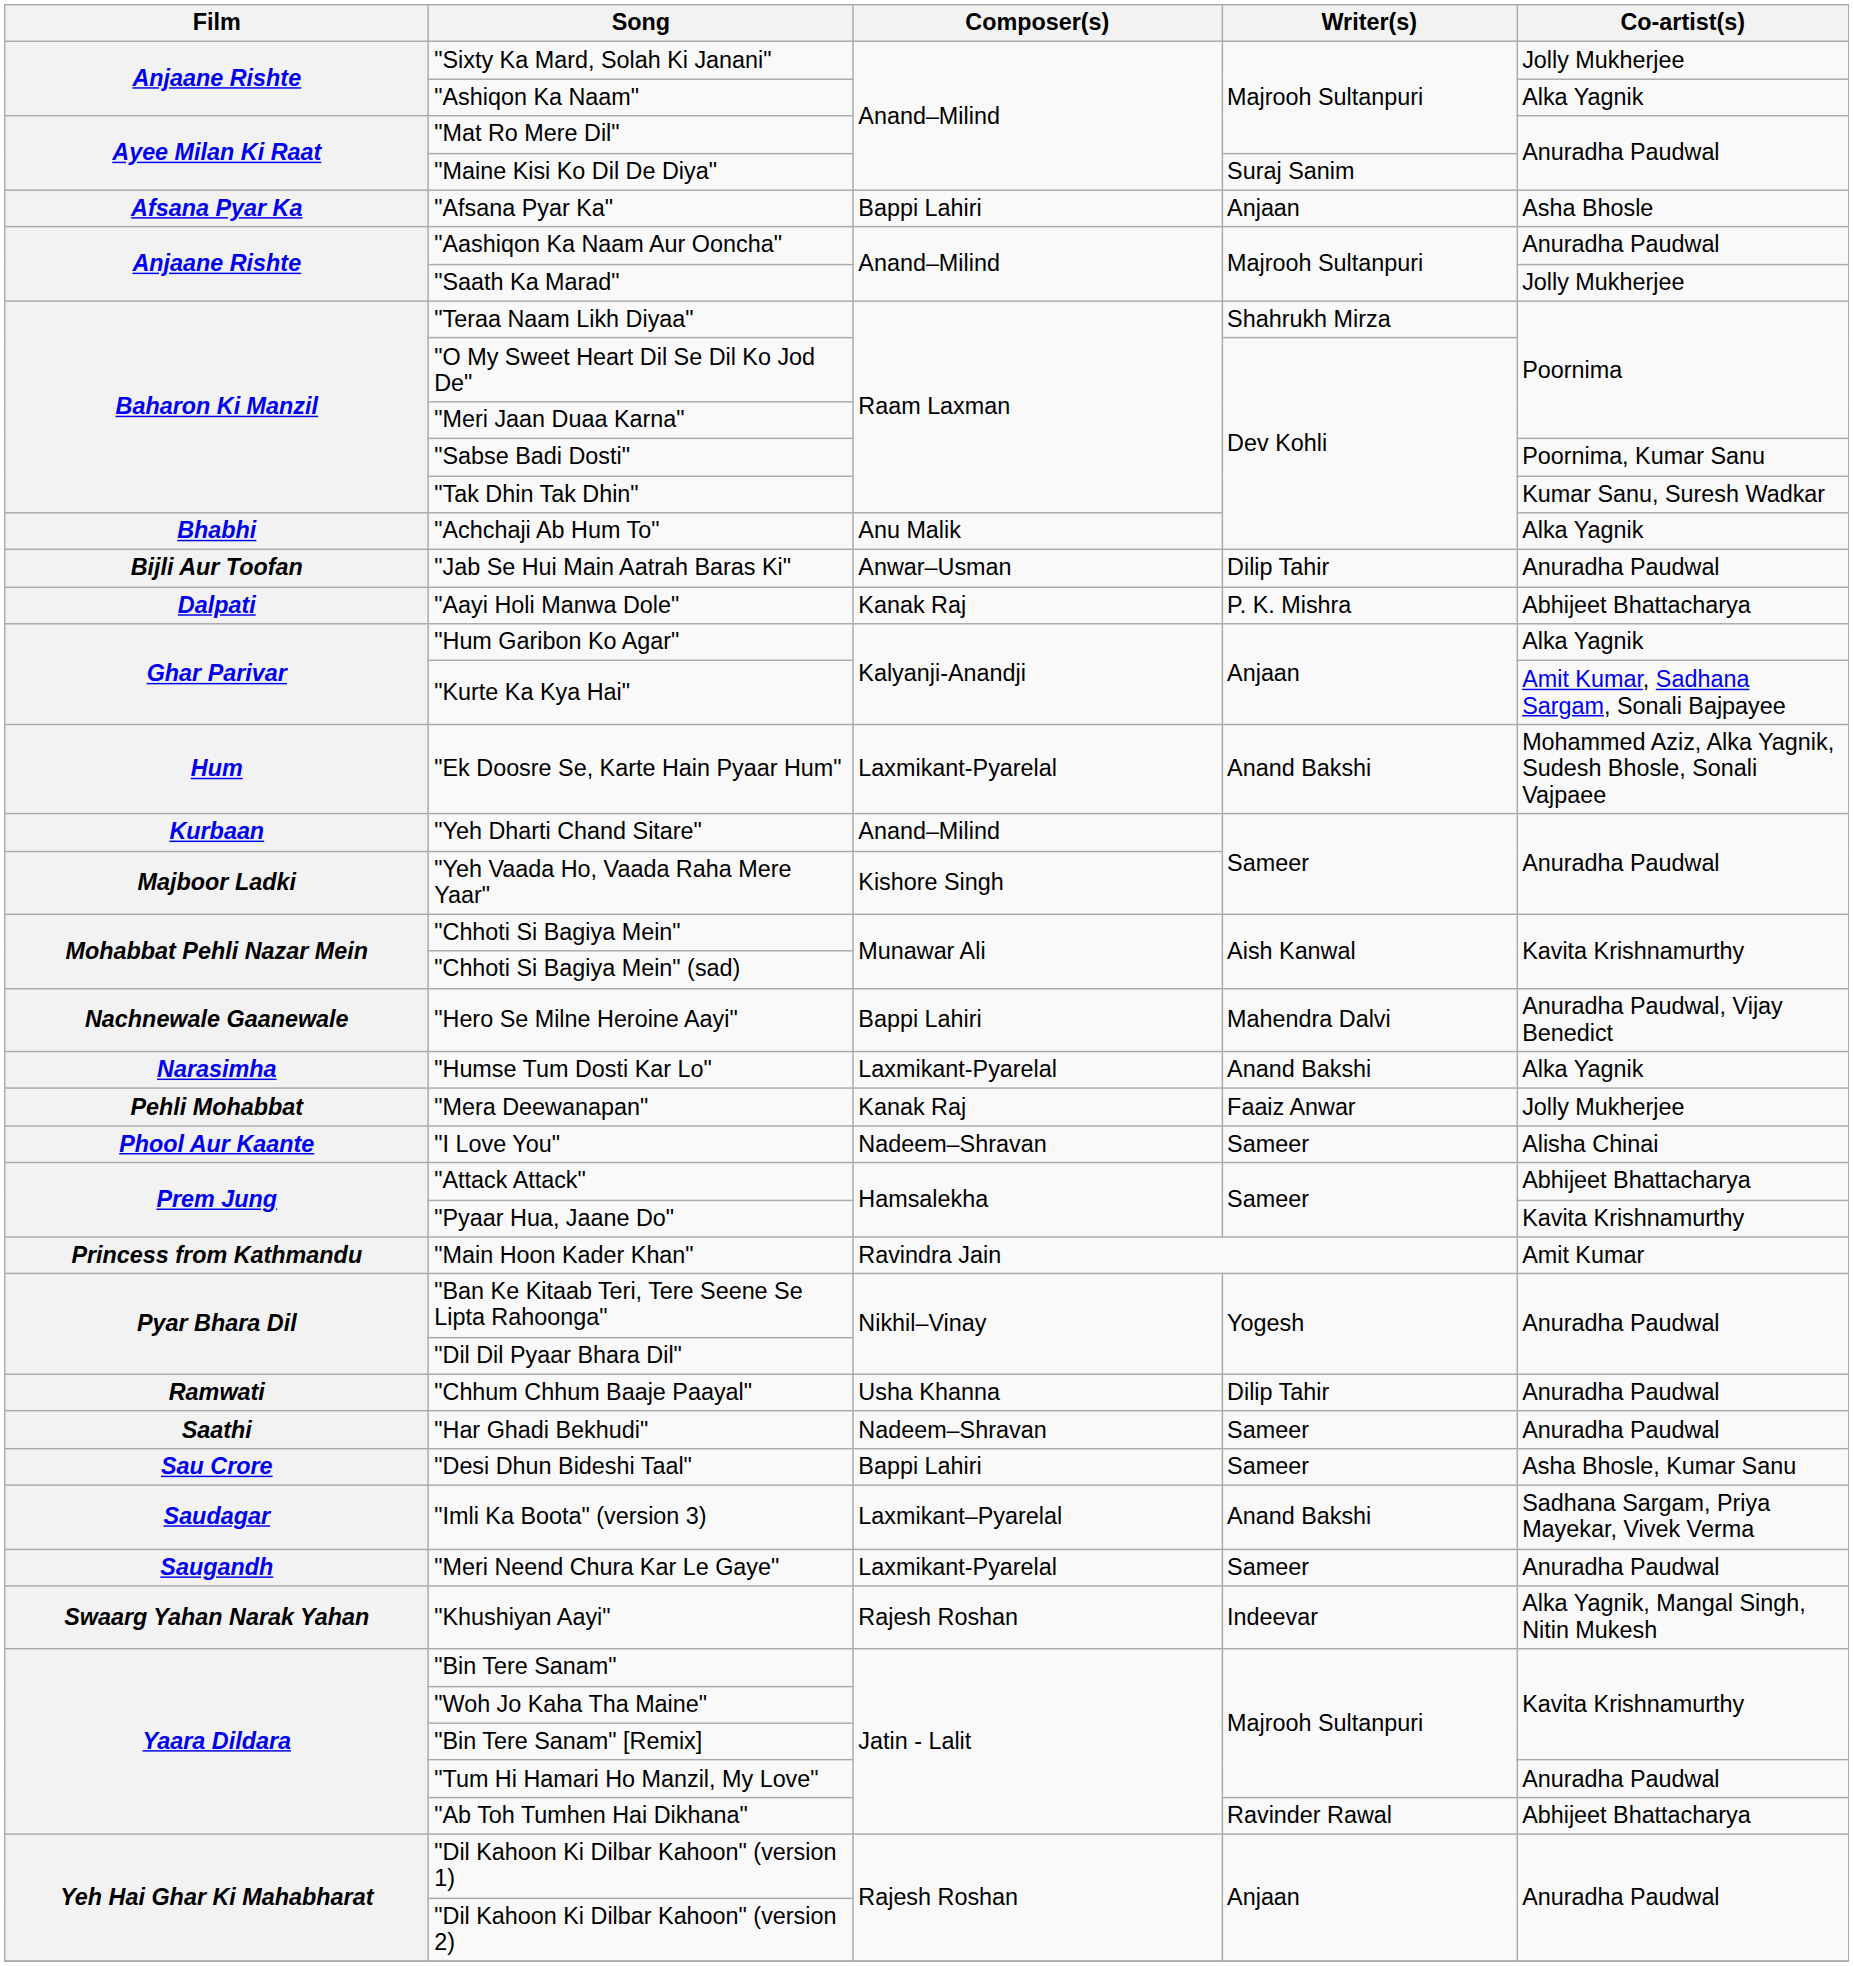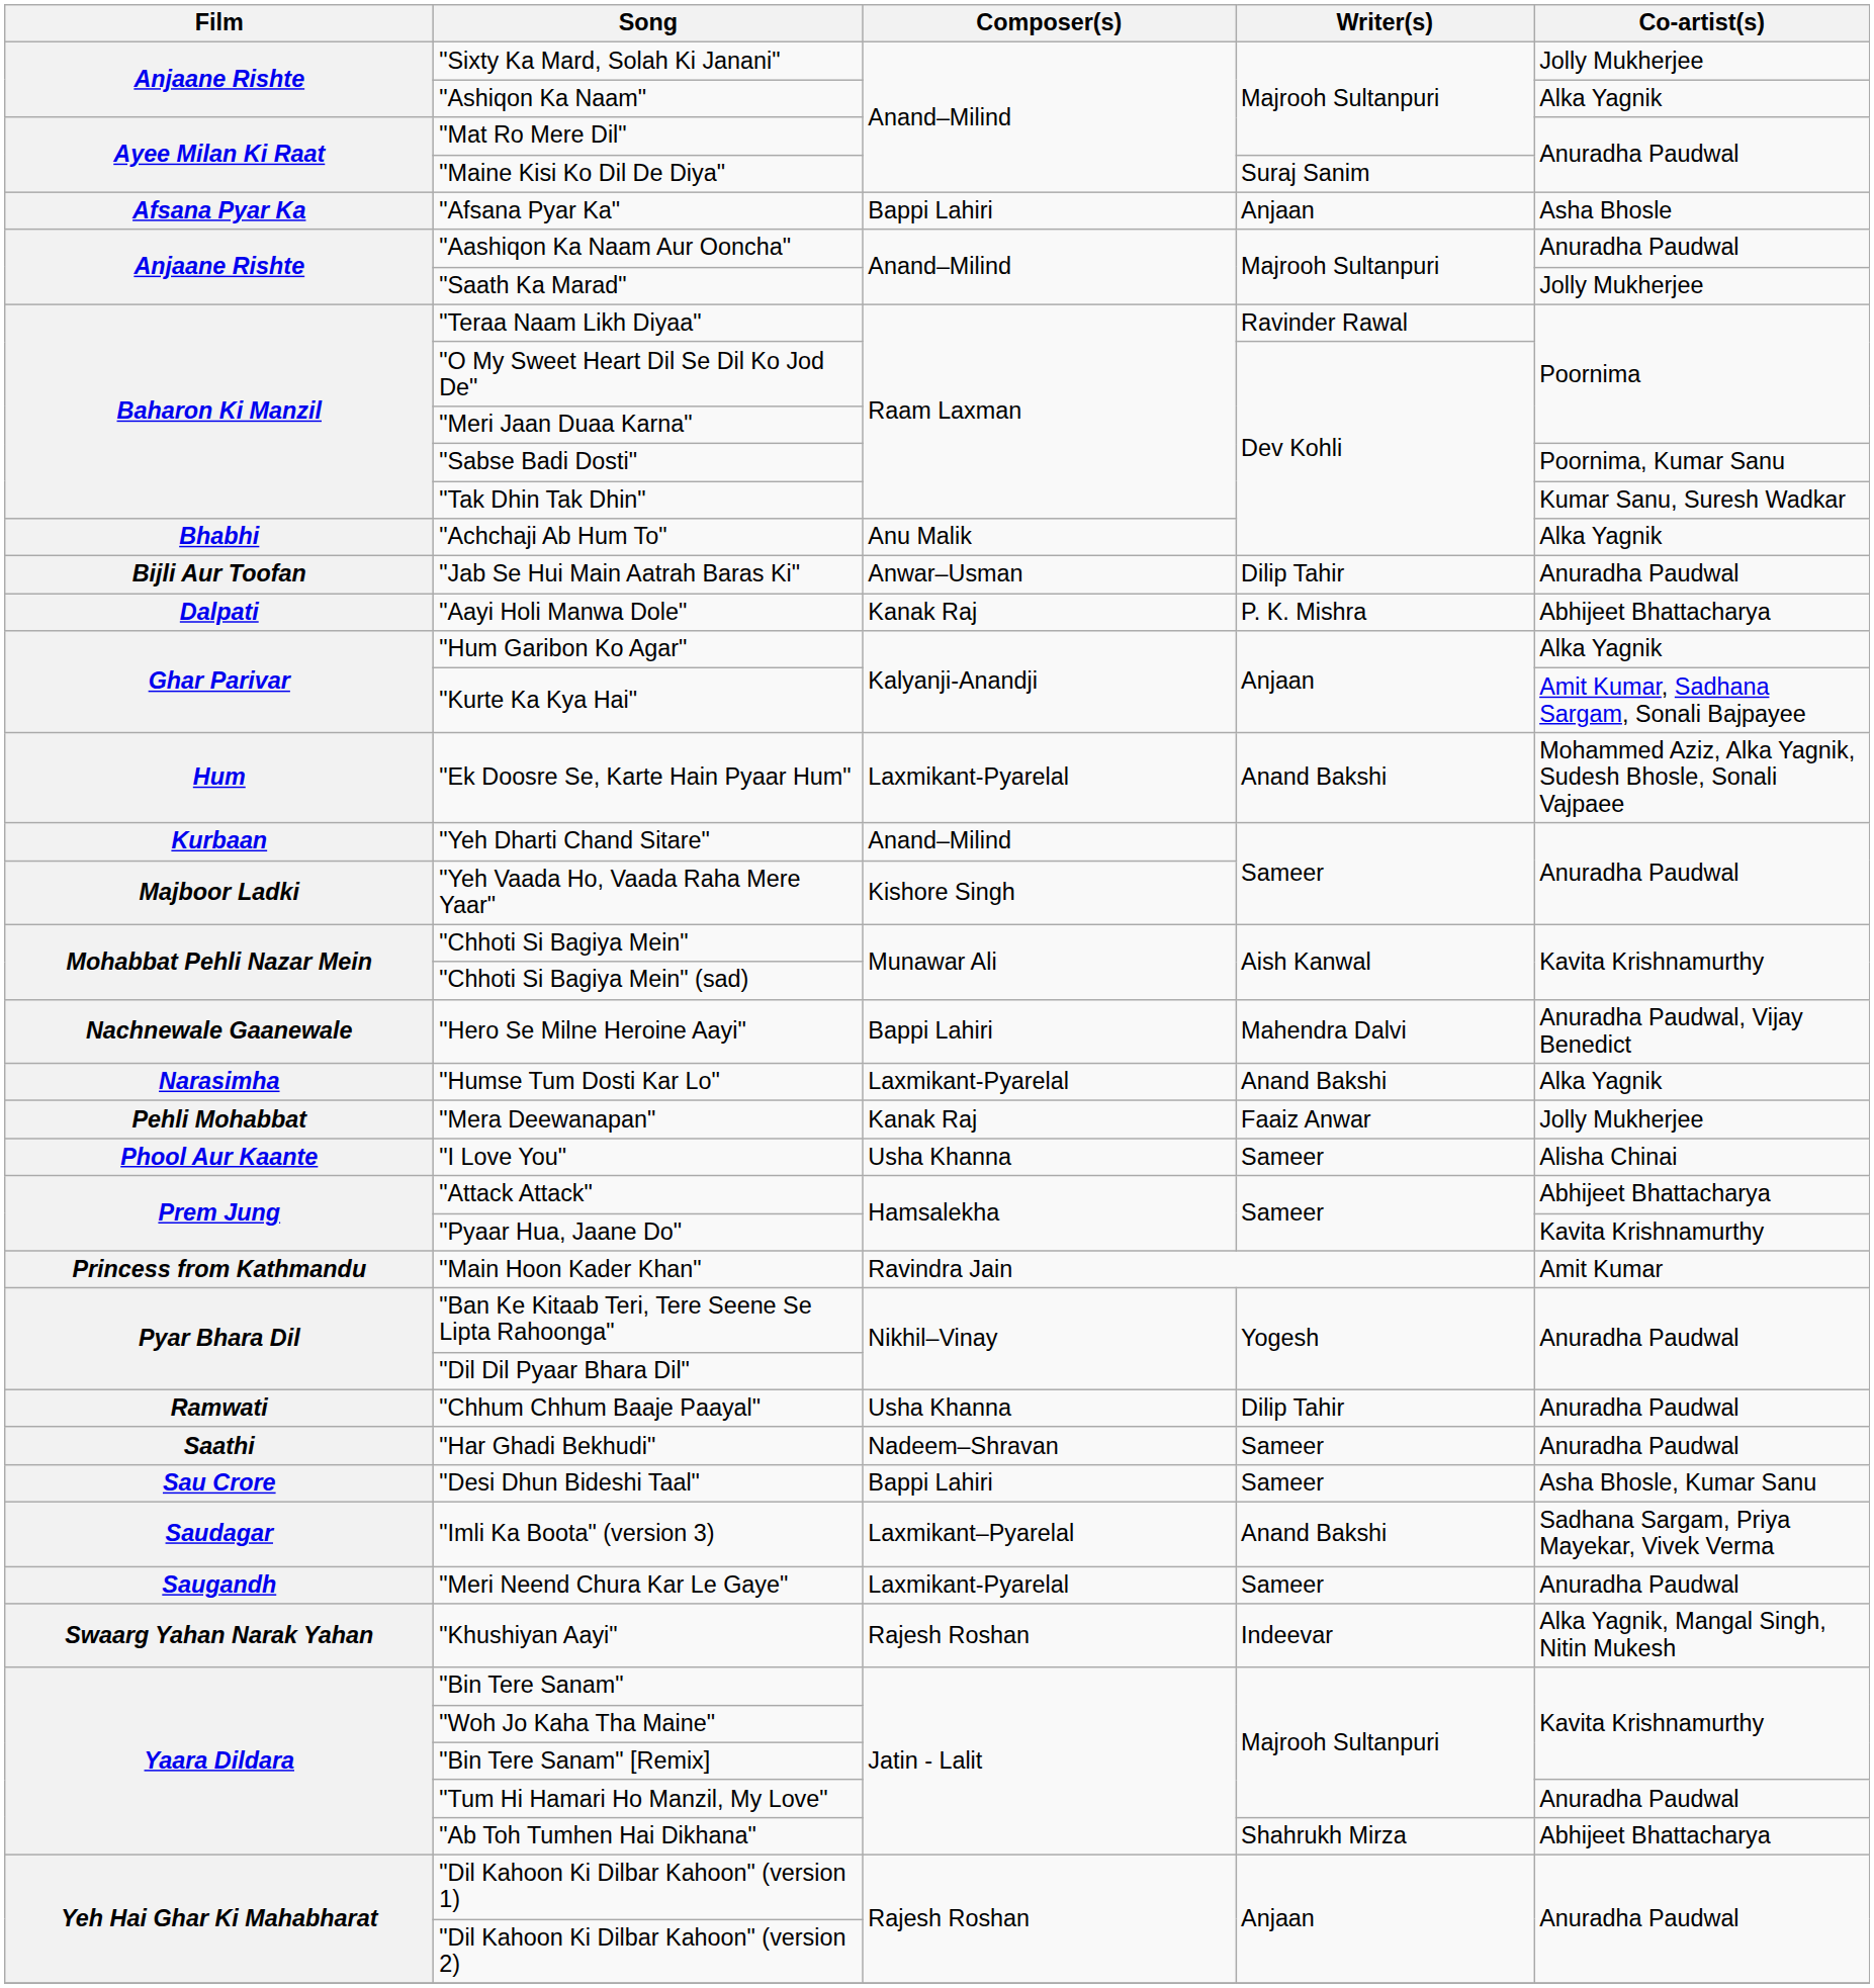"Teraa Naam Likh Diyaa" | Writer(s): Shahrukh Mirza -> Ravinder Rawal
"I Love You" | Composer(s): Nadeem–Shravan -> Usha Khanna
"Ab Toh Tumhen Hai Dikhana" | Writer(s): Ravinder Rawal -> Shahrukh Mirza
